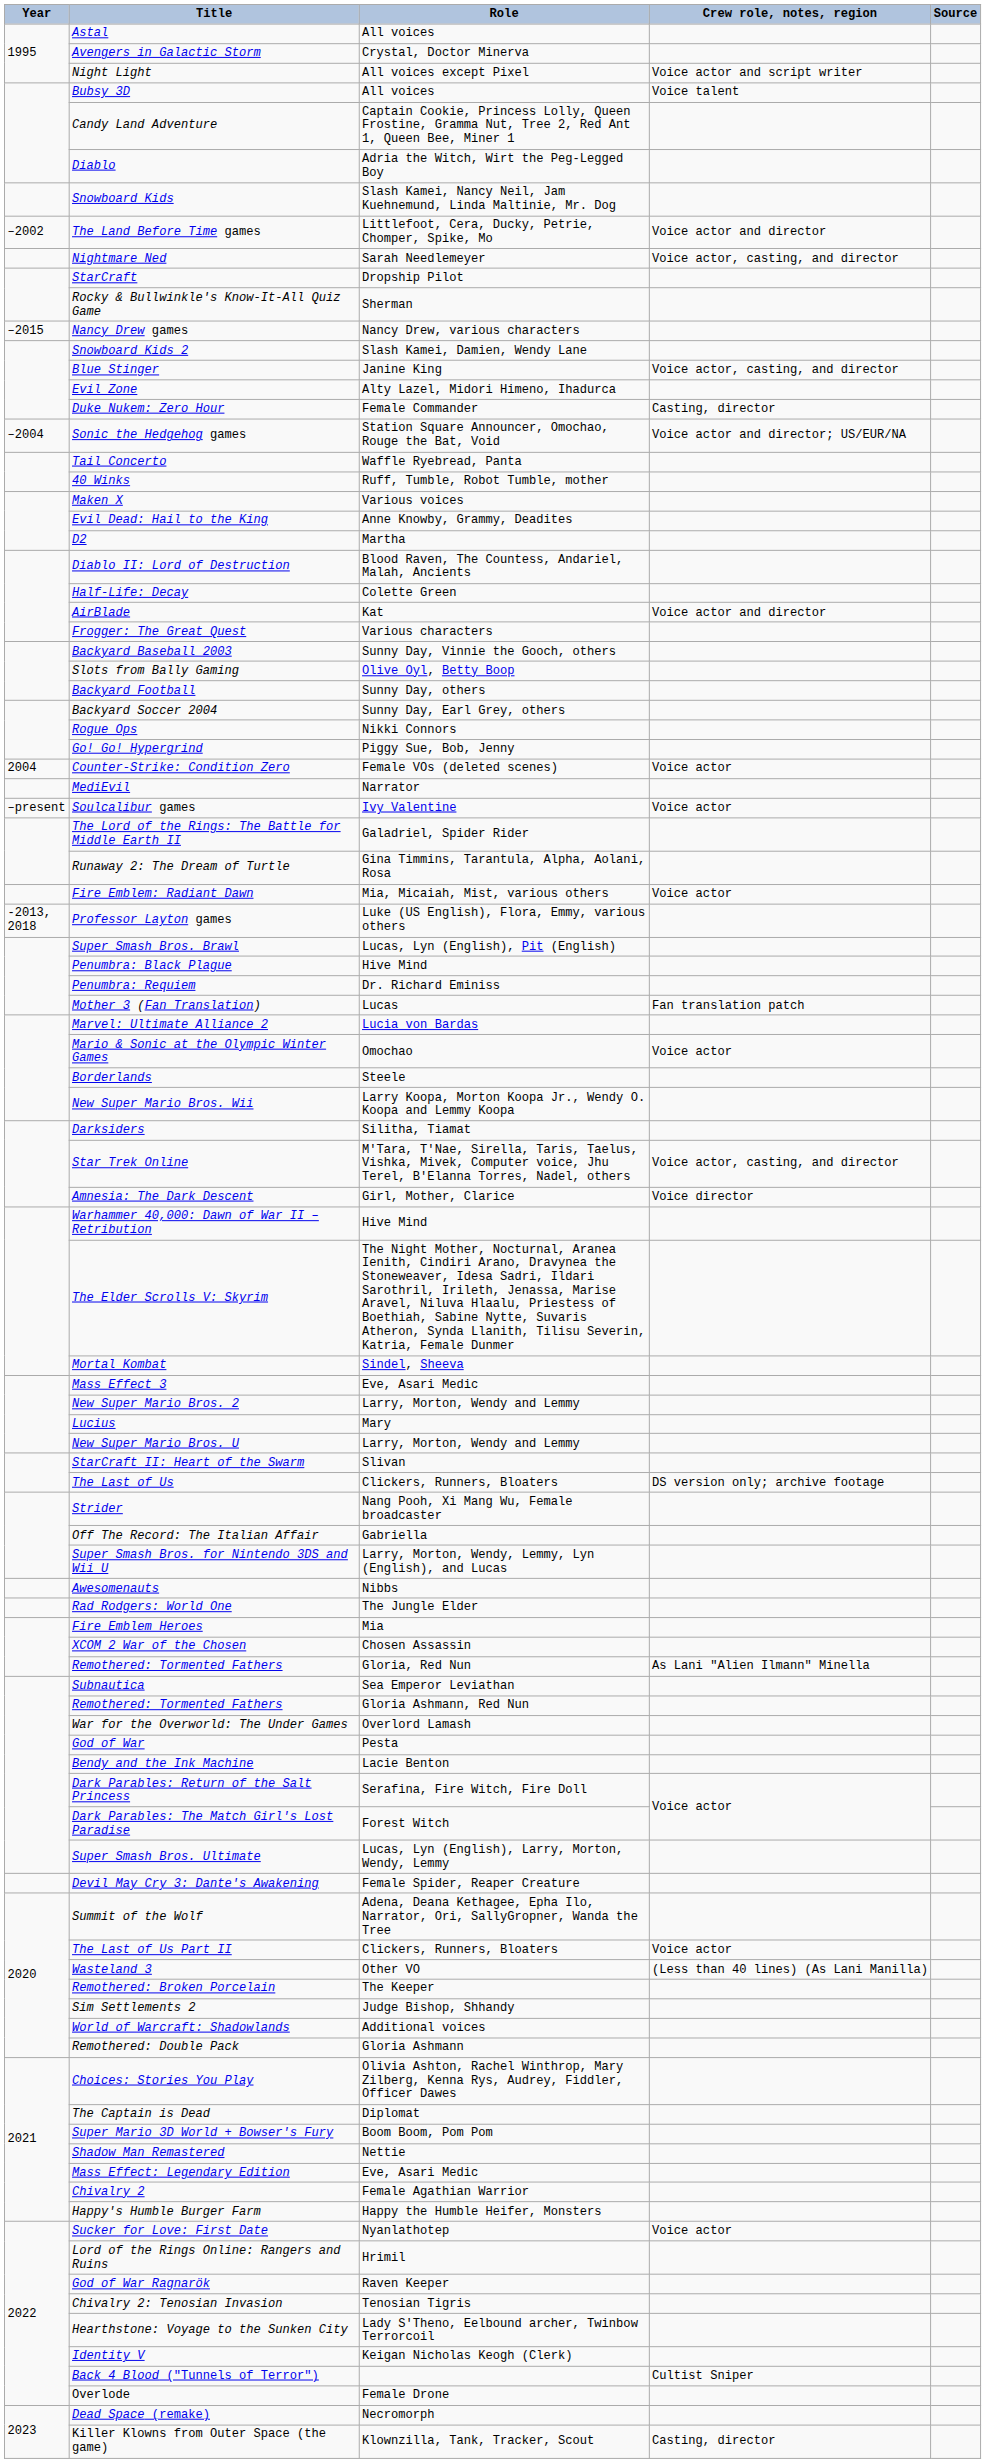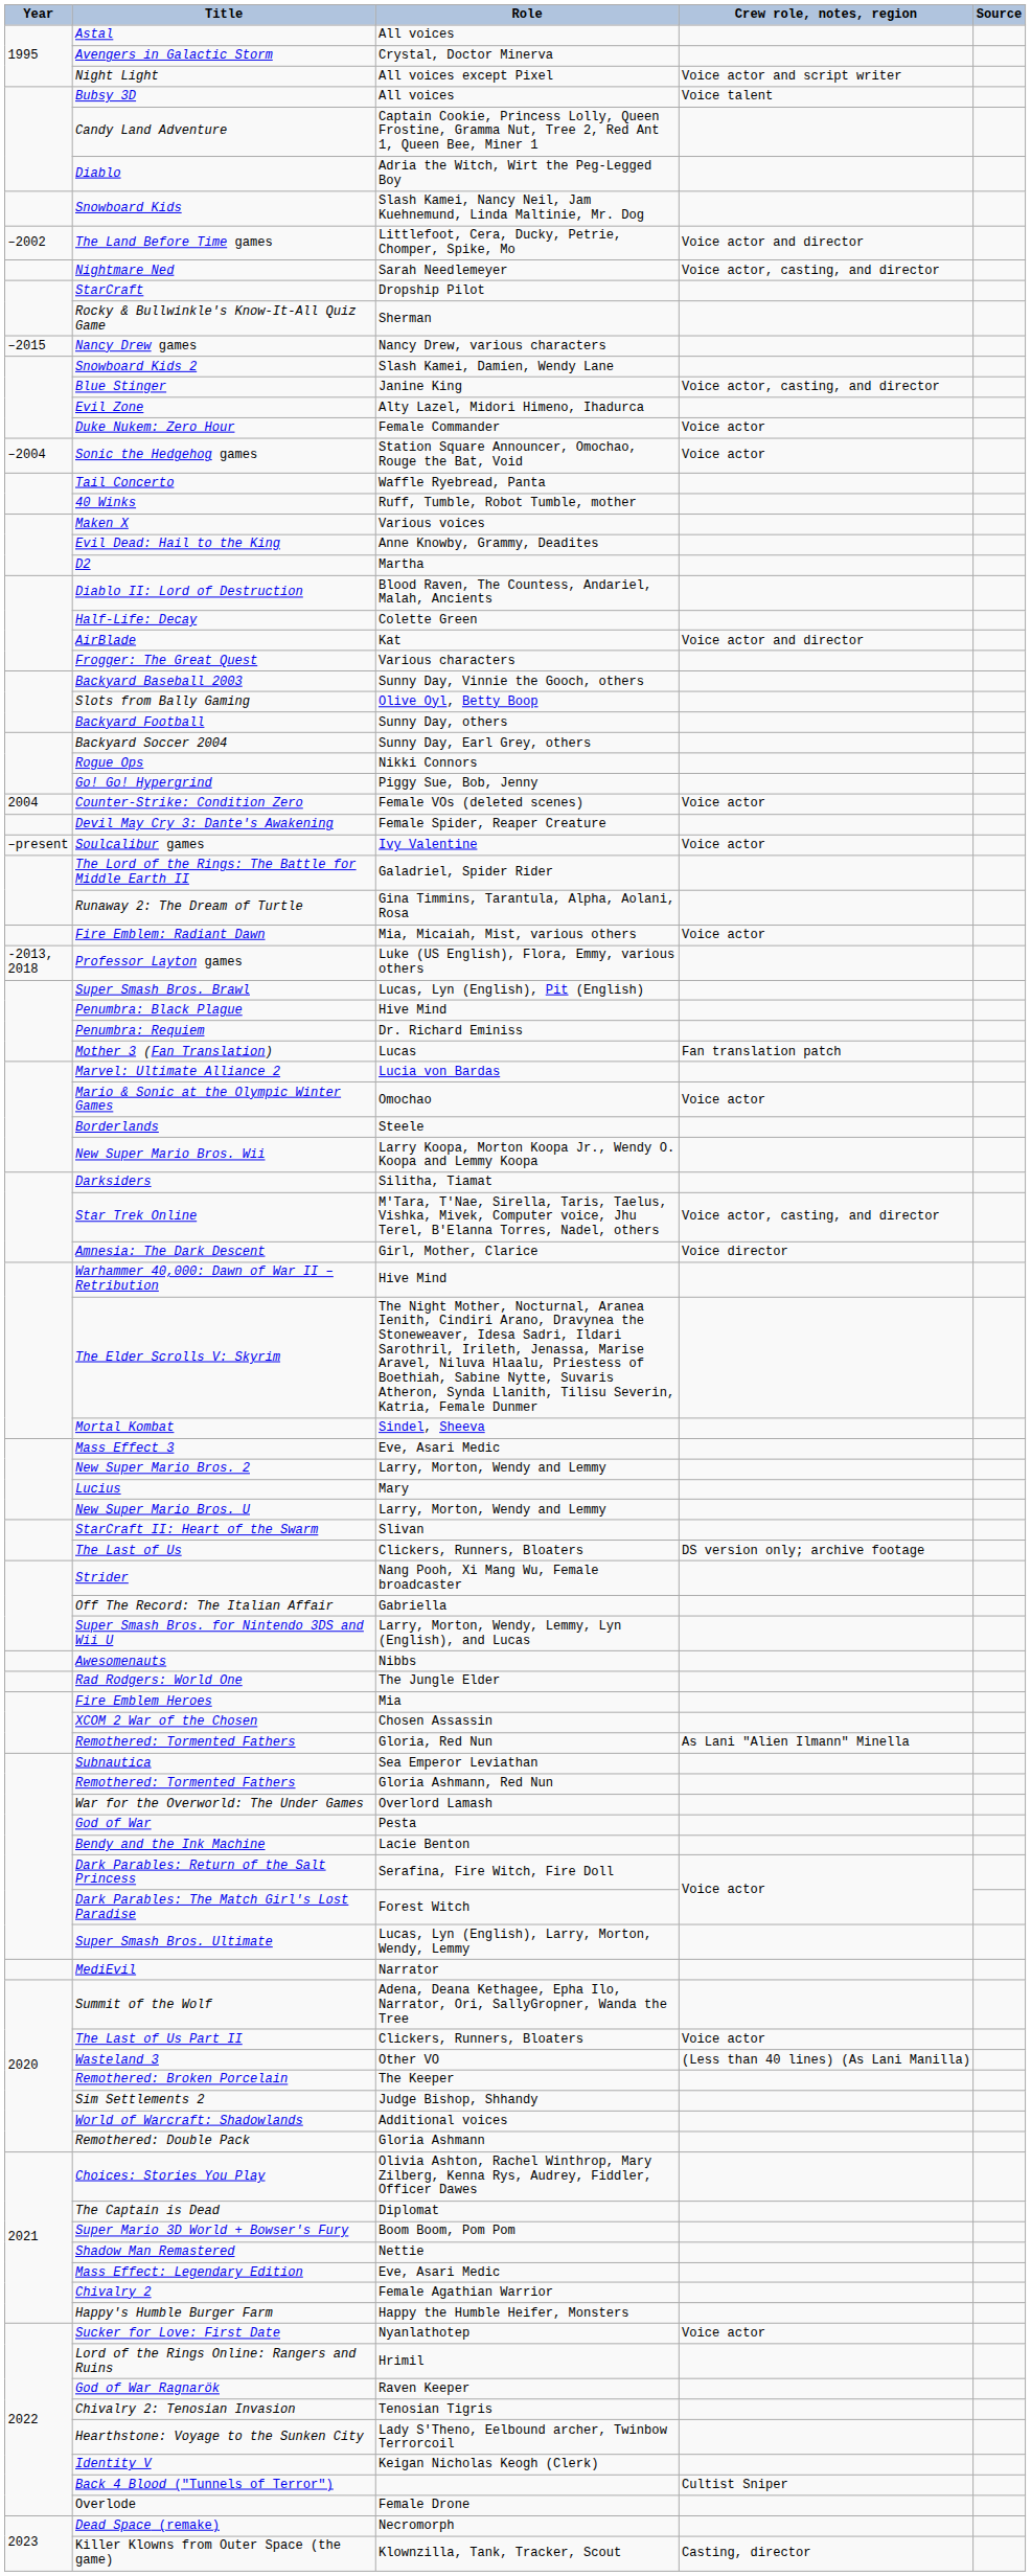Duke Nukem: Zero Hour | Crew role, notes, region: Casting, director -> Voice actor
Sonic the Hedgehog games | Crew role, notes, region: Voice actor and director; US/EUR/NA -> Voice actor
rows swapped: Devil May Cry 3: Dante's Awakening <-> MediEvil
